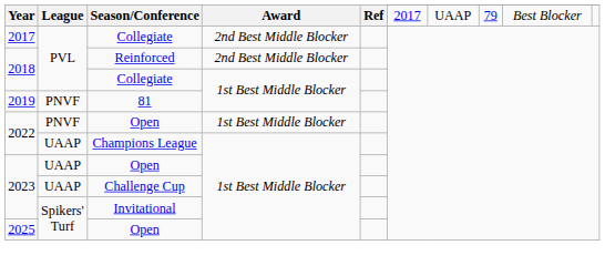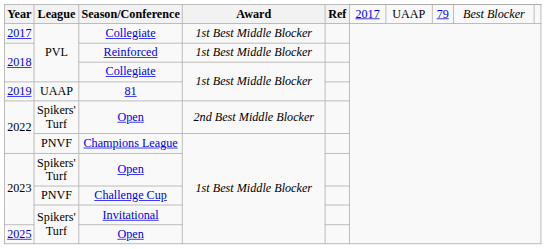2017 / Collegiate | Award: 2nd Best Middle Blocker -> 1st Best Middle Blocker
Reinforced | Award: 2nd Best Middle Blocker -> 1st Best Middle Blocker
81 | League: PNVF -> UAAP
2022 / Open | League: PNVF -> Spikers' Turf
2022 / Open | Award: 1st Best Middle Blocker -> 2nd Best Middle Blocker
Champions League | League: UAAP -> PNVF
2023 / Open | League: UAAP -> Spikers' Turf
Challenge Cup | League: UAAP -> PNVF
